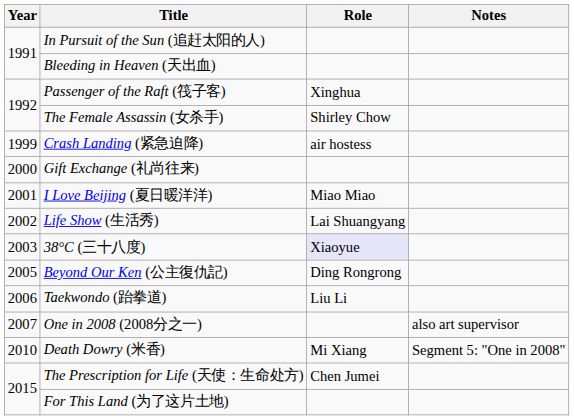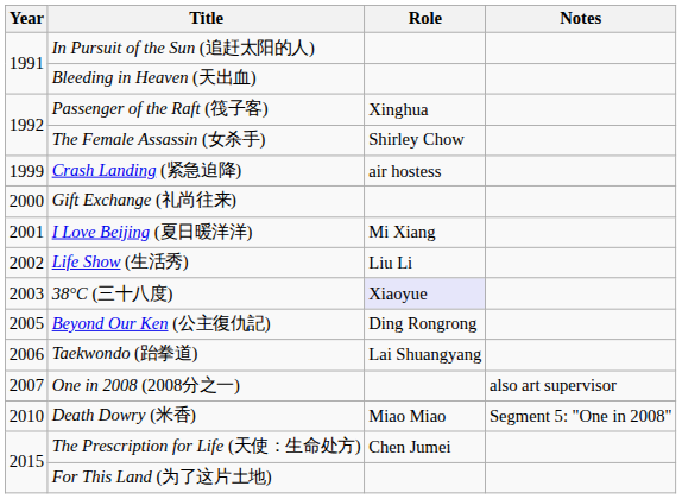I Love Beijing (夏日暖洋洋) | Role: Miao Miao -> Mi Xiang
Life Show (生活秀) | Role: Lai Shuangyang -> Liu Li
Taekwondo (跆拳道) | Role: Liu Li -> Lai Shuangyang
Death Dowry (米香) | Role: Mi Xiang -> Miao Miao
